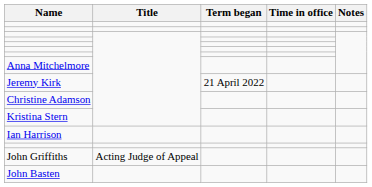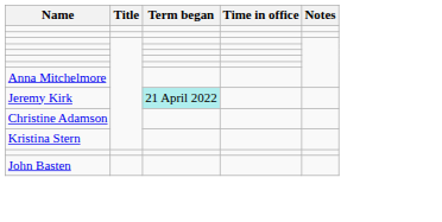Jeremy Kirk | Term began: no background -> paleturquoise background
- row: Ian Harrison
- row: John Griffiths | Acting Judge of Appeal
